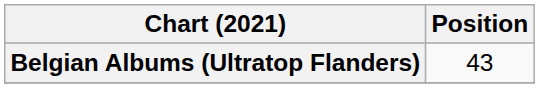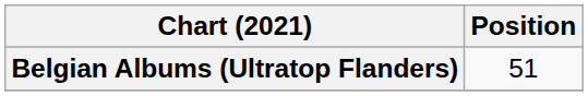Belgian Albums (Ultratop Flanders) | Position: 43 -> 51
